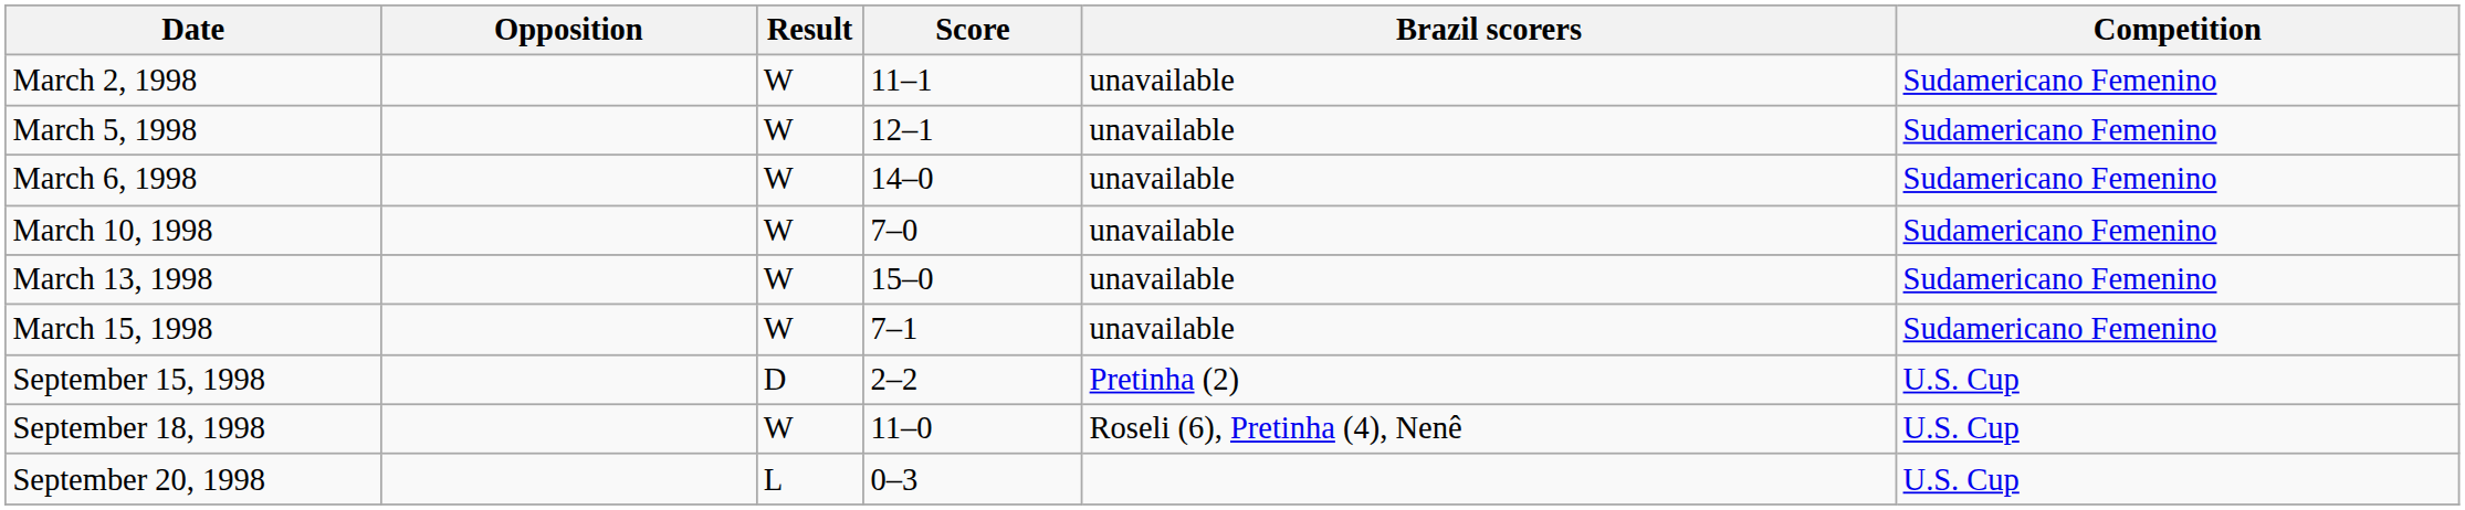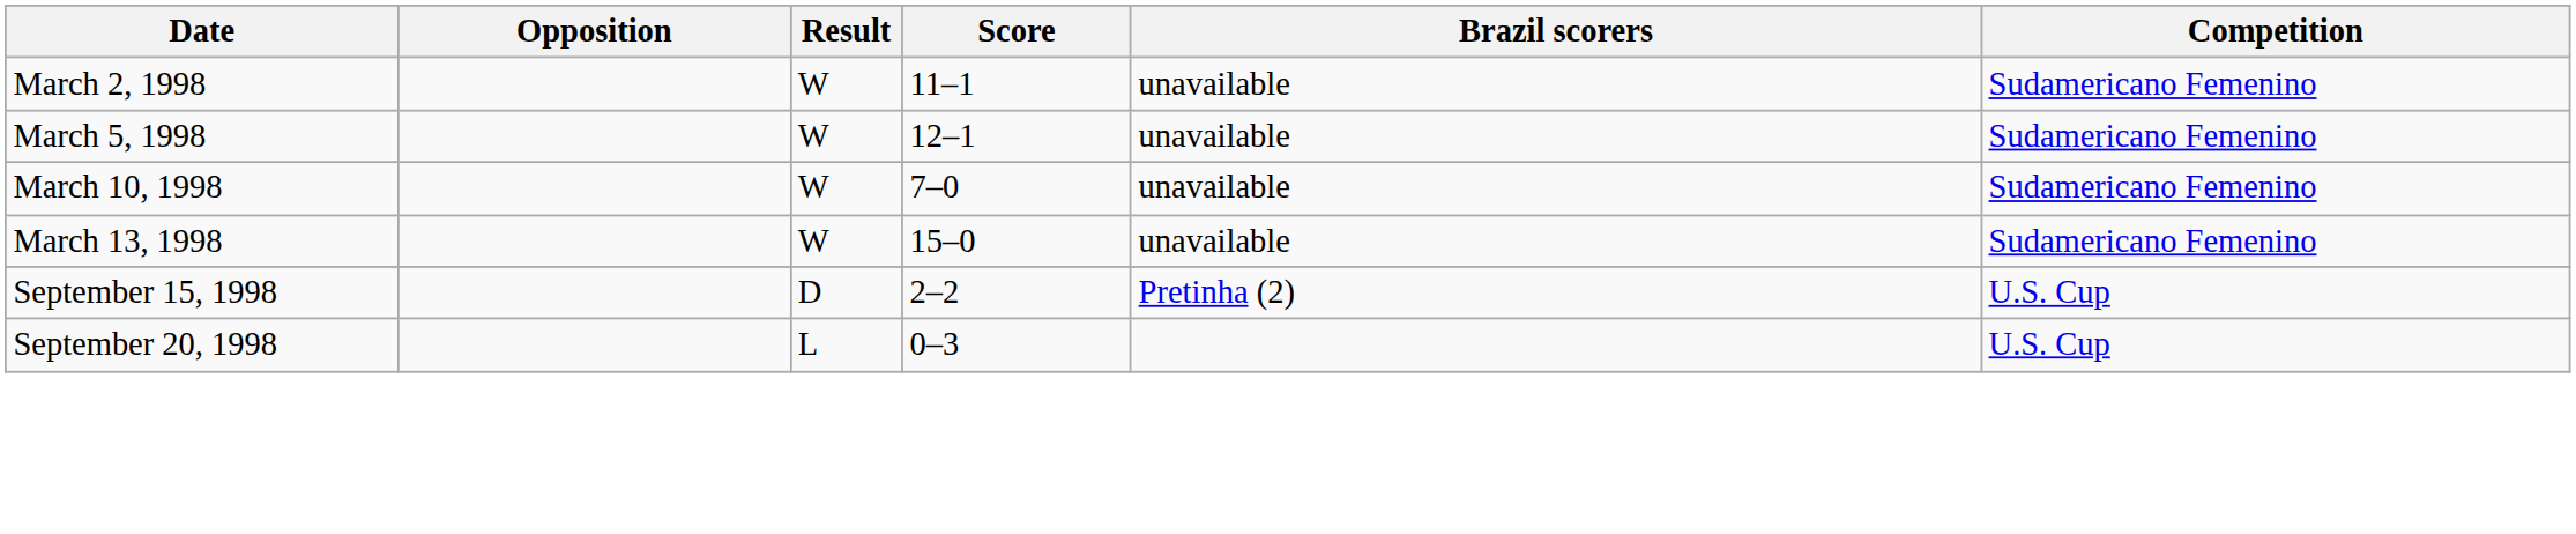- row: March 6, 1998 | W | 14–0 | unavailable | Sudamericano Femenino
- row: March 15, 1998 | W | 7–1 | unavailable | Sudamericano Femenino
- row: September 18, 1998 | W | 11–0 | Roseli (6), Pretinha (4), Nenê | U.S. Cup
